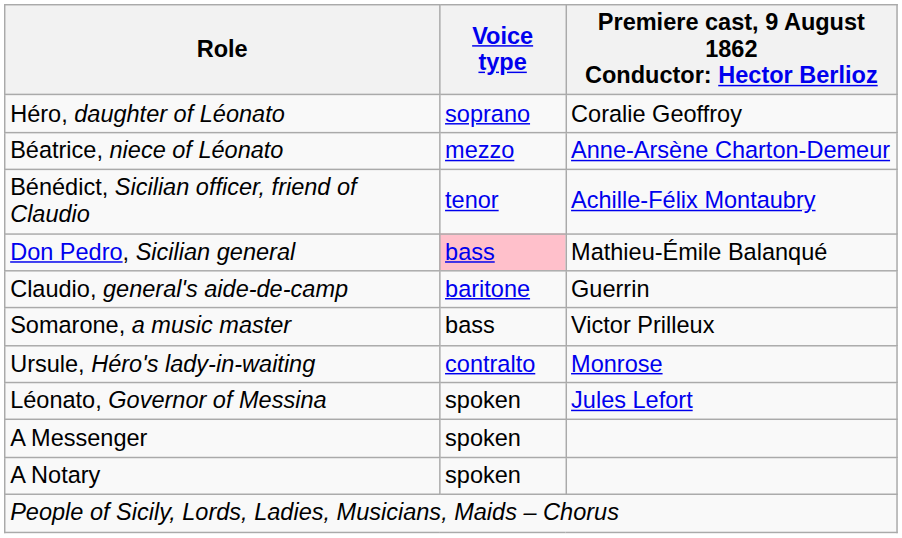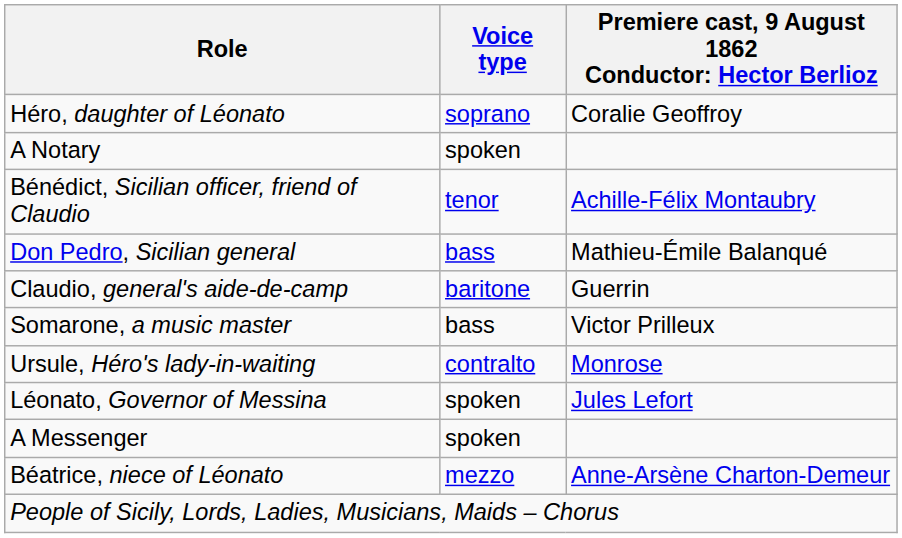rows swapped: Béatrice, niece of Léonato <-> A Notary
Don Pedro, Sicilian general | Voice type: pink background -> no background
